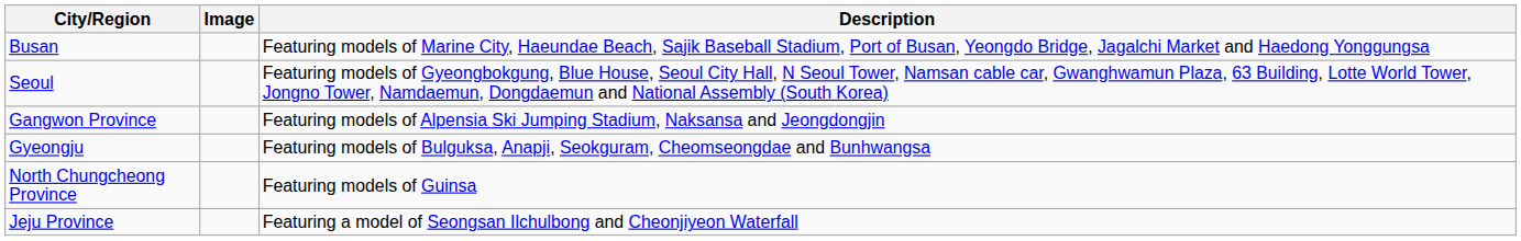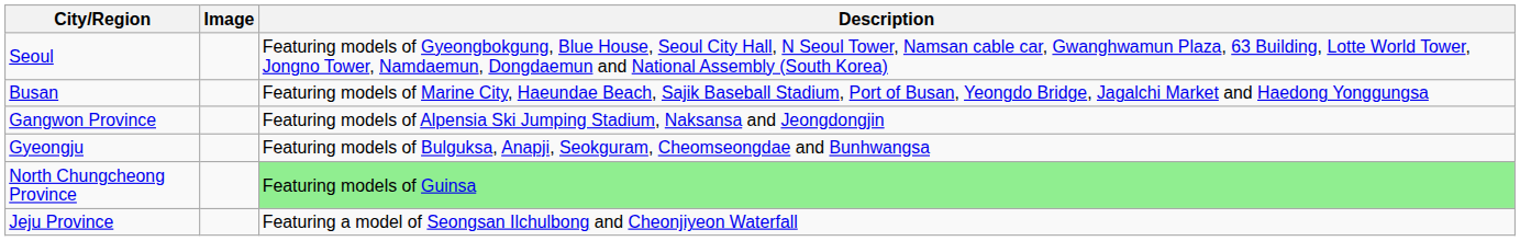rows swapped: Seoul <-> Busan
North Chungcheong Province | Description: no background -> lightgreen background
